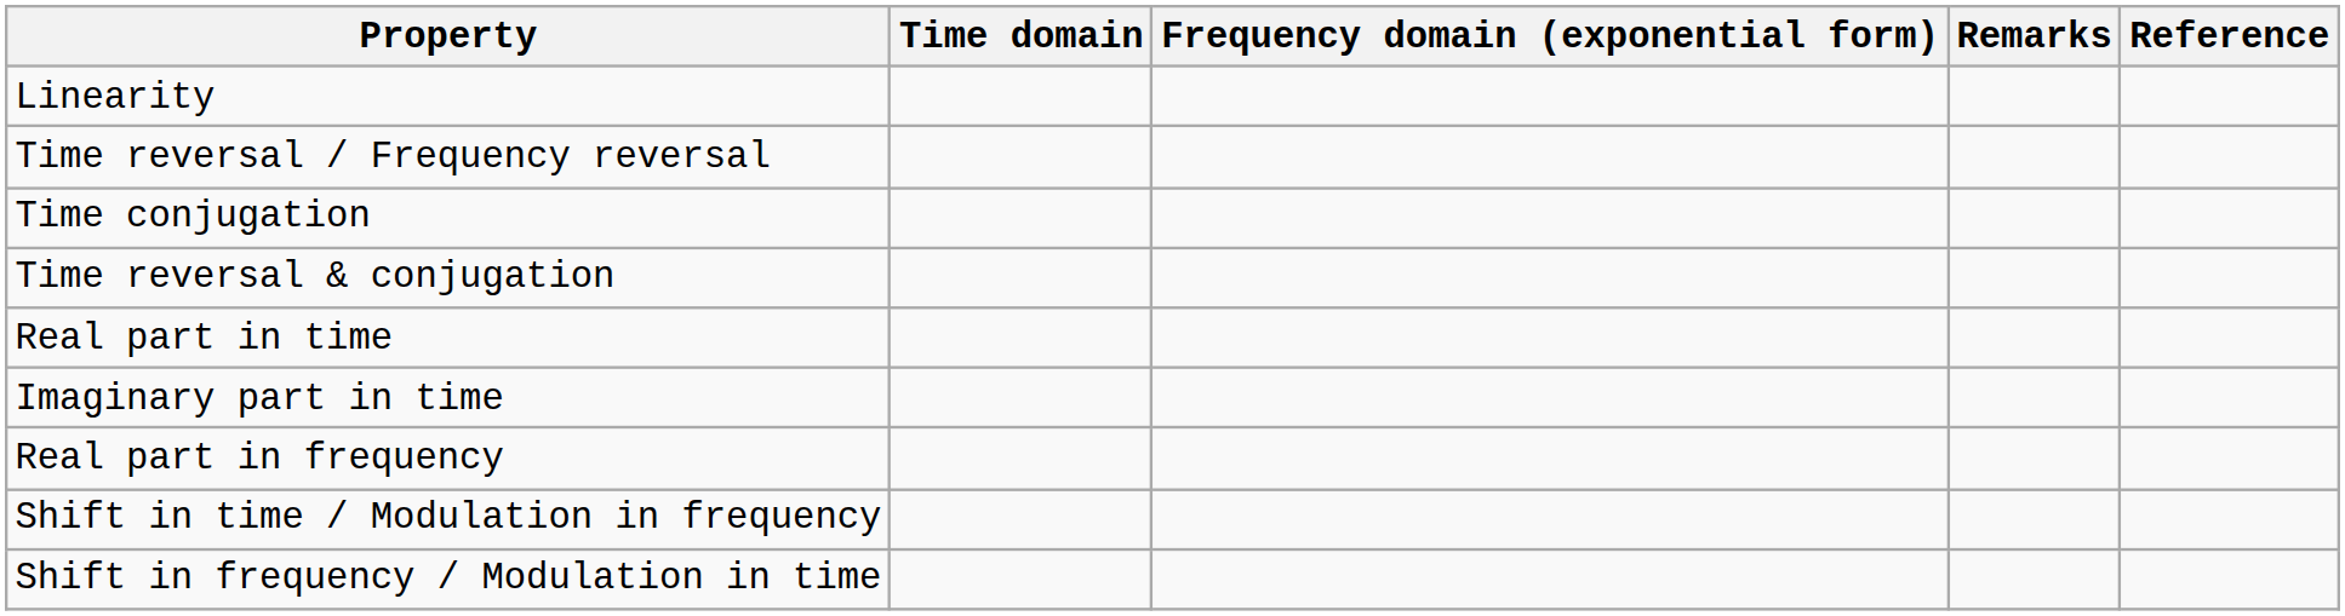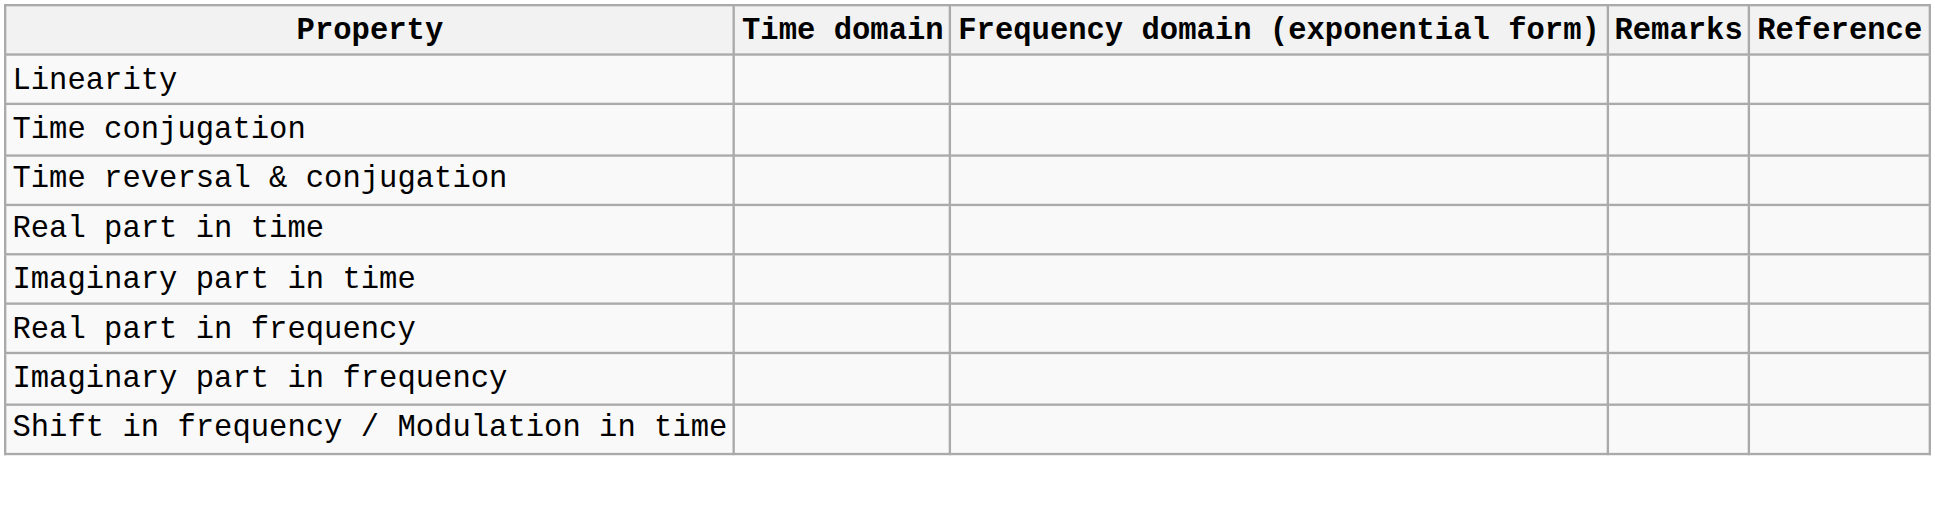- row: Time reversal / Frequency reversal
+ row: Imaginary part in frequency
- row: Shift in time / Modulation in frequency
